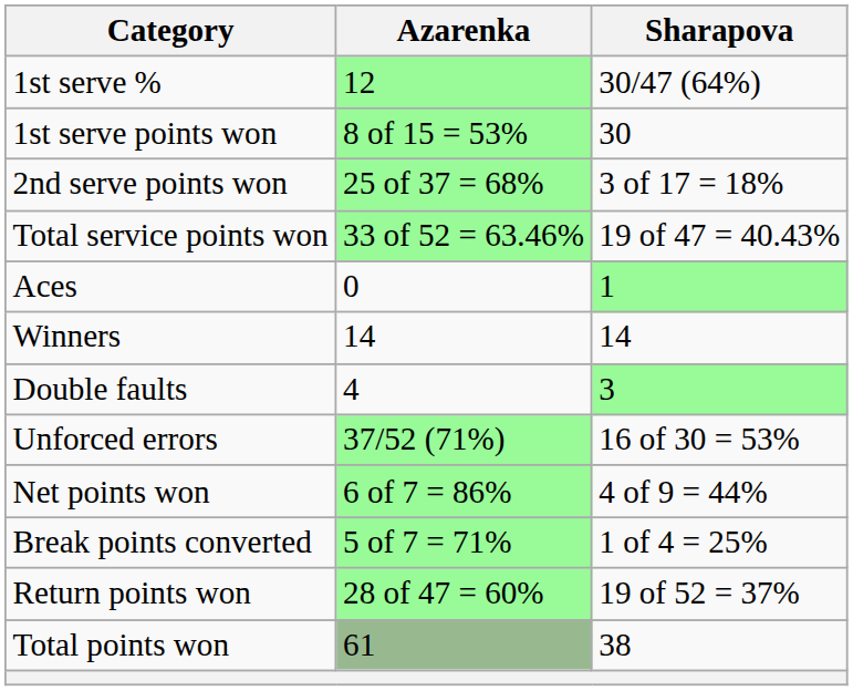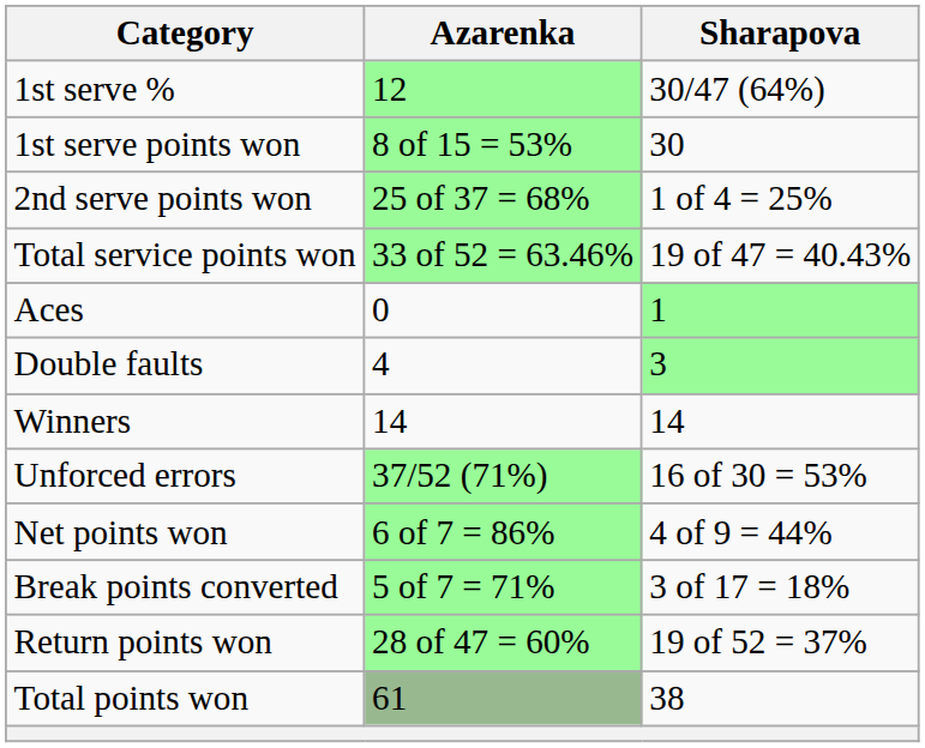2nd serve points won | Sharapova: 3 of 17 = 18% -> 1 of 4 = 25%
rows swapped: Double faults <-> Winners
Break points converted | Sharapova: 1 of 4 = 25% -> 3 of 17 = 18%
